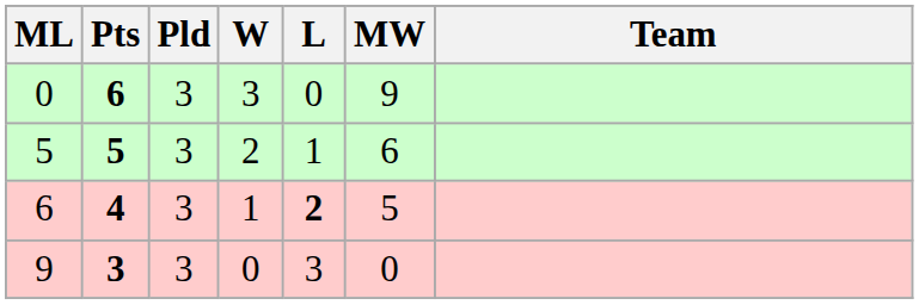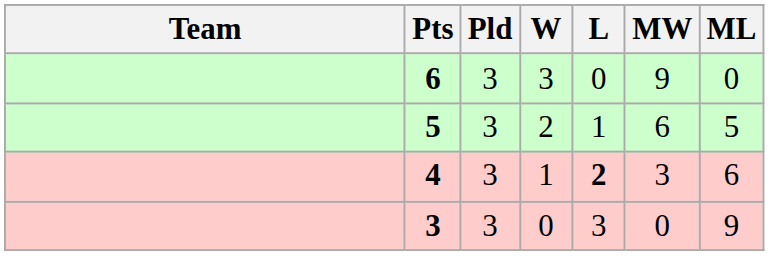columns swapped: Team <-> ML
4 | MW: 5 -> 3
